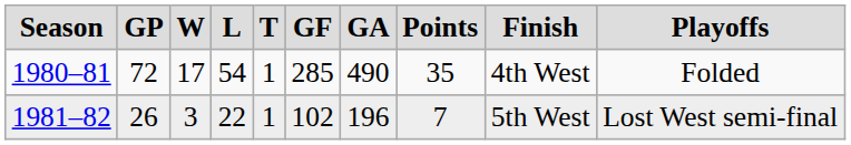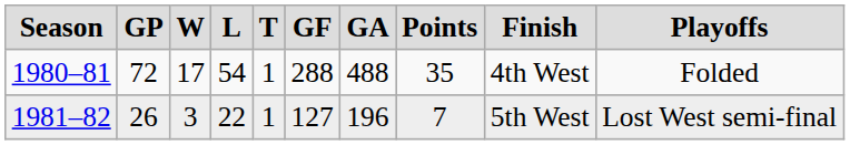1980–81 | GF: 285 -> 288
1980–81 | GA: 490 -> 488
1981–82 | GF: 102 -> 127
